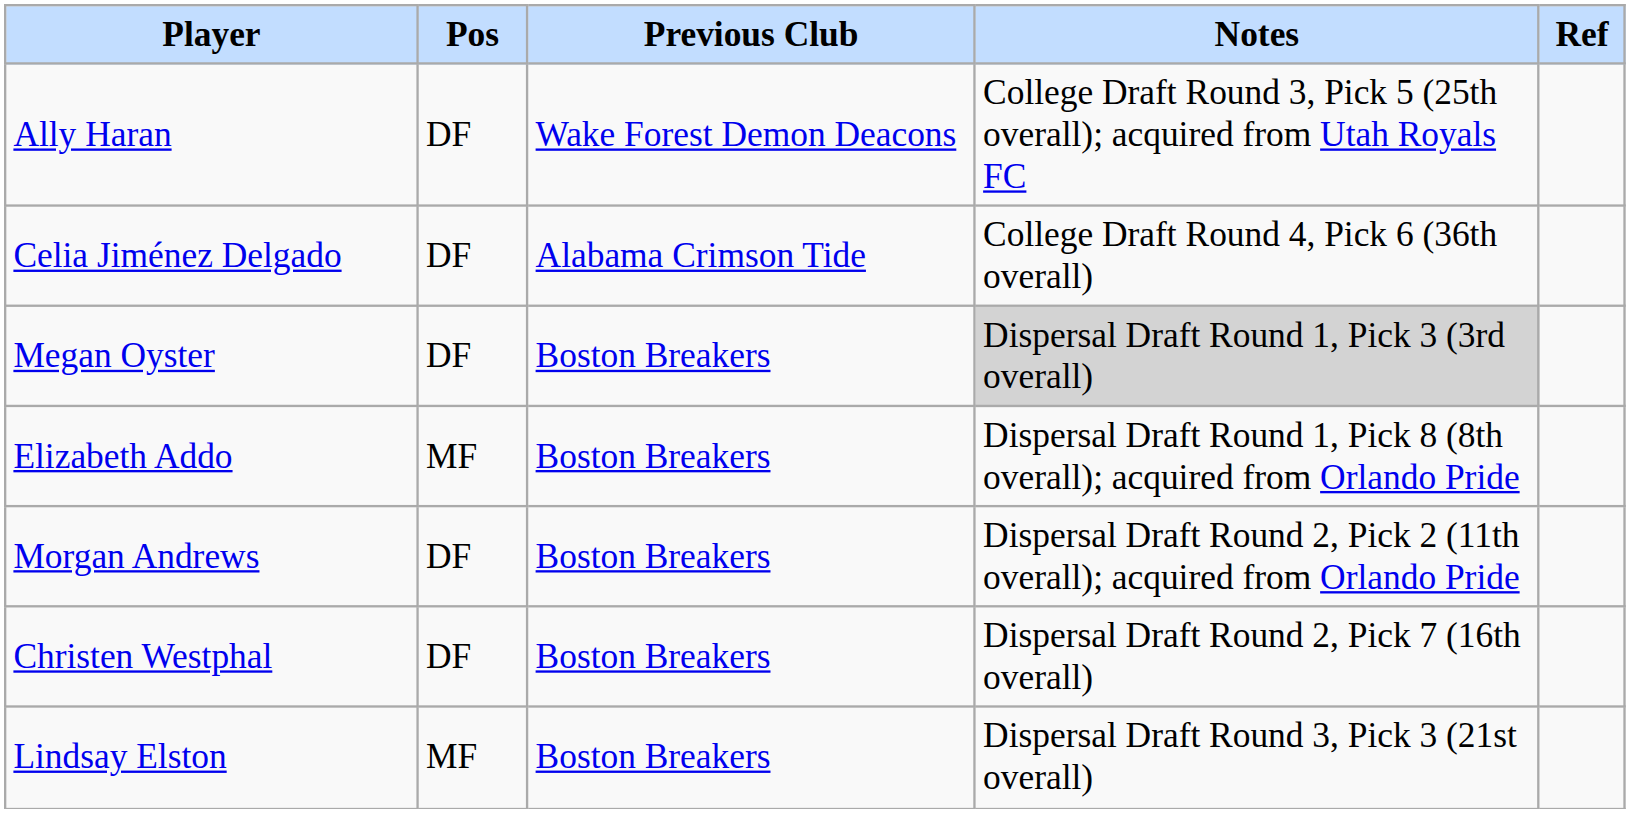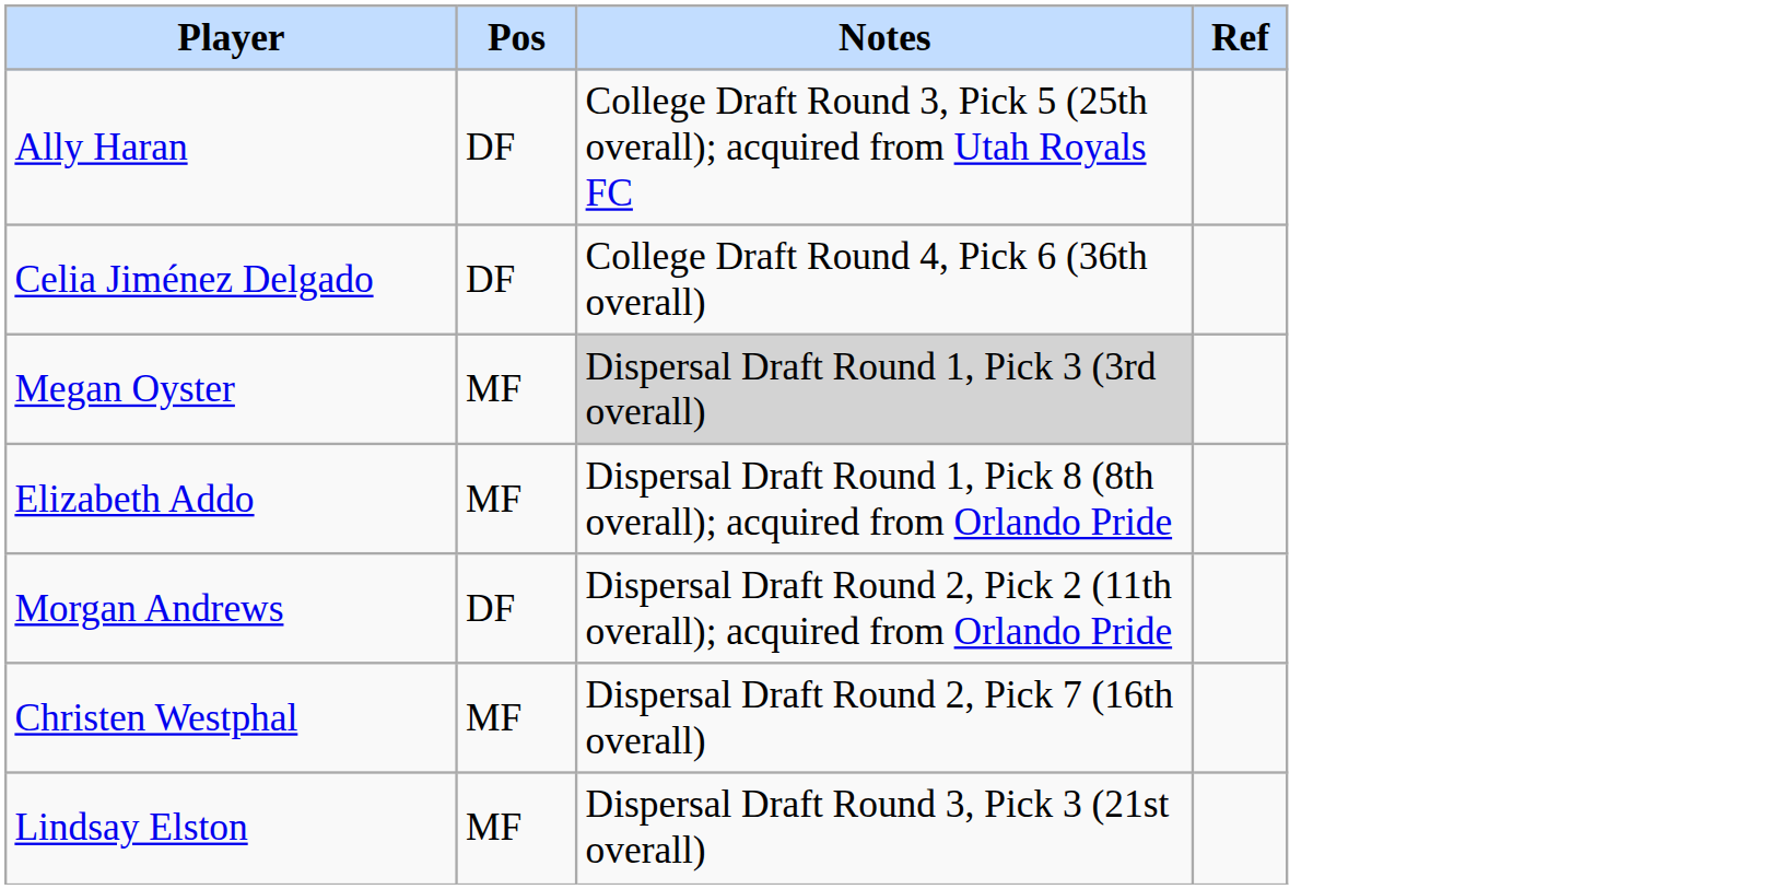- column: Previous Club | Wake Forest Demon Deacons | Alabama Crimson Tide | Boston Breakers | Boston Breakers | Boston Breakers | Boston Breakers | Boston Breakers
Megan Oyster | Pos: DF -> MF
Christen Westphal | Pos: DF -> MF
